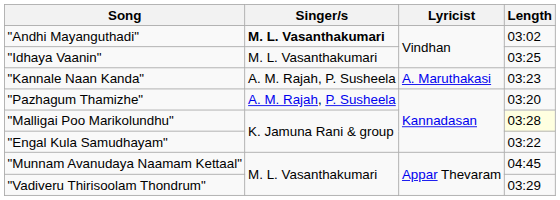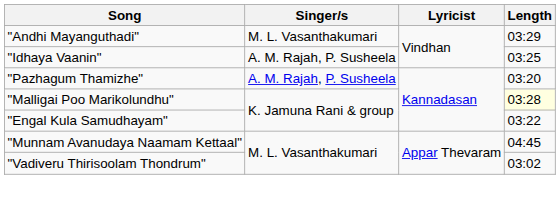"Andhi Mayanguthadi" | Singer/s: bold -> normal
"Andhi Mayanguthadi" | Length: 03:02 -> 03:29
"Idhaya Vaanin" | Singer/s: M. L. Vasanthakumari -> A. M. Rajah, P. Susheela
- row: "Kannale Naan Kanda" | A. M. Rajah, P. Susheela | A. Maruthakasi | 03:23
"Vadiveru Thirisoolam Thondrum" | Length: 03:29 -> 03:02
